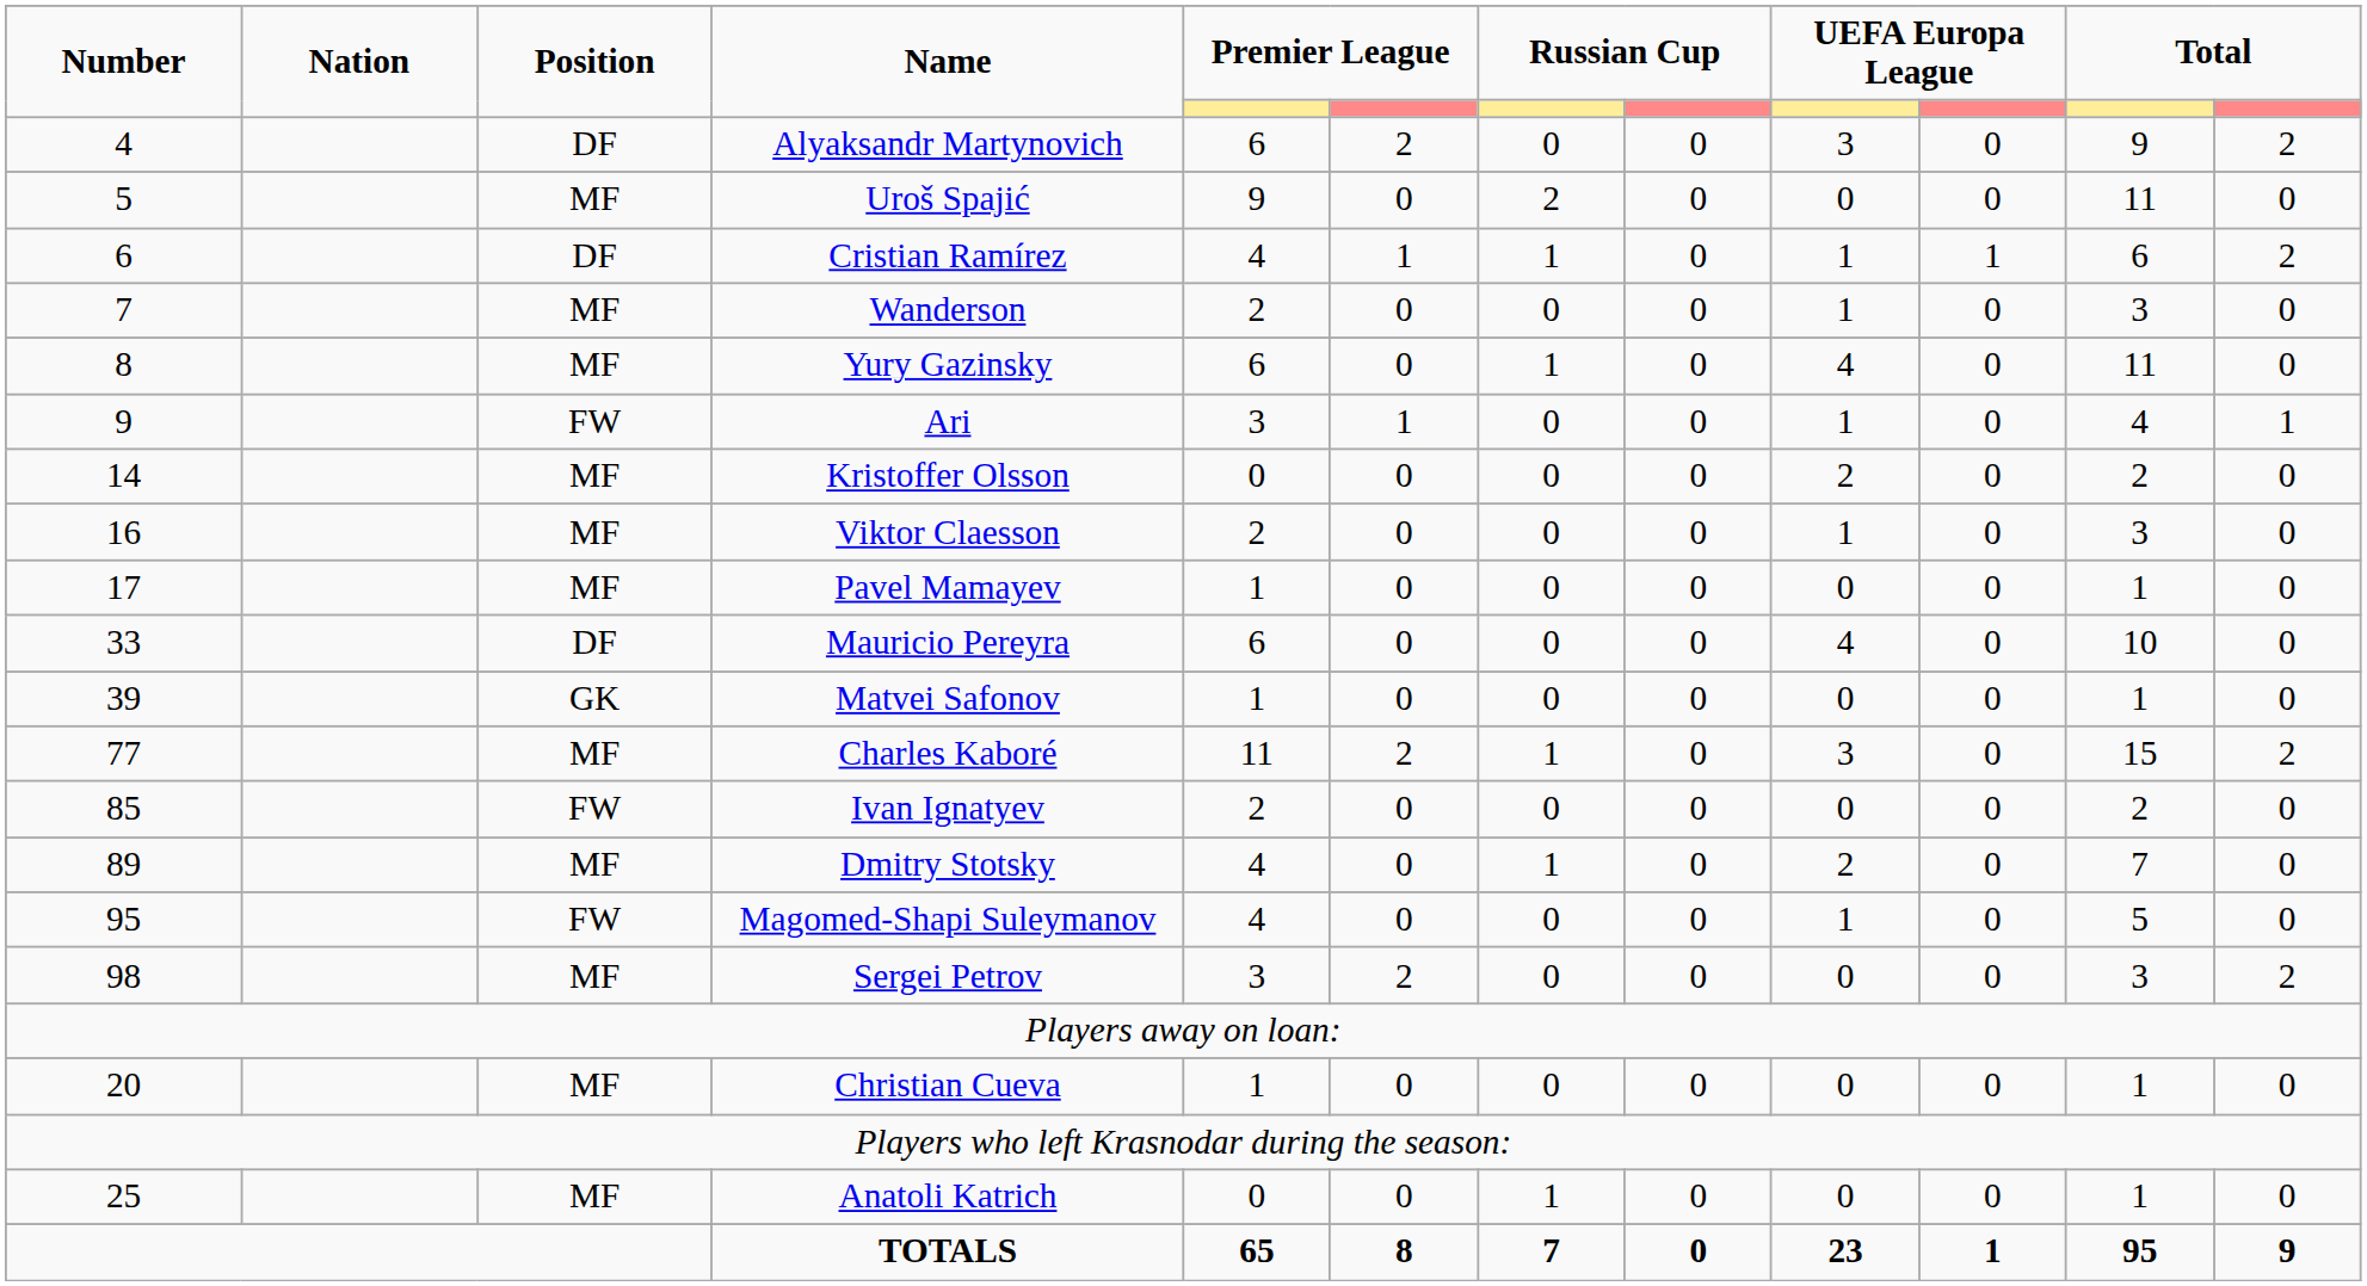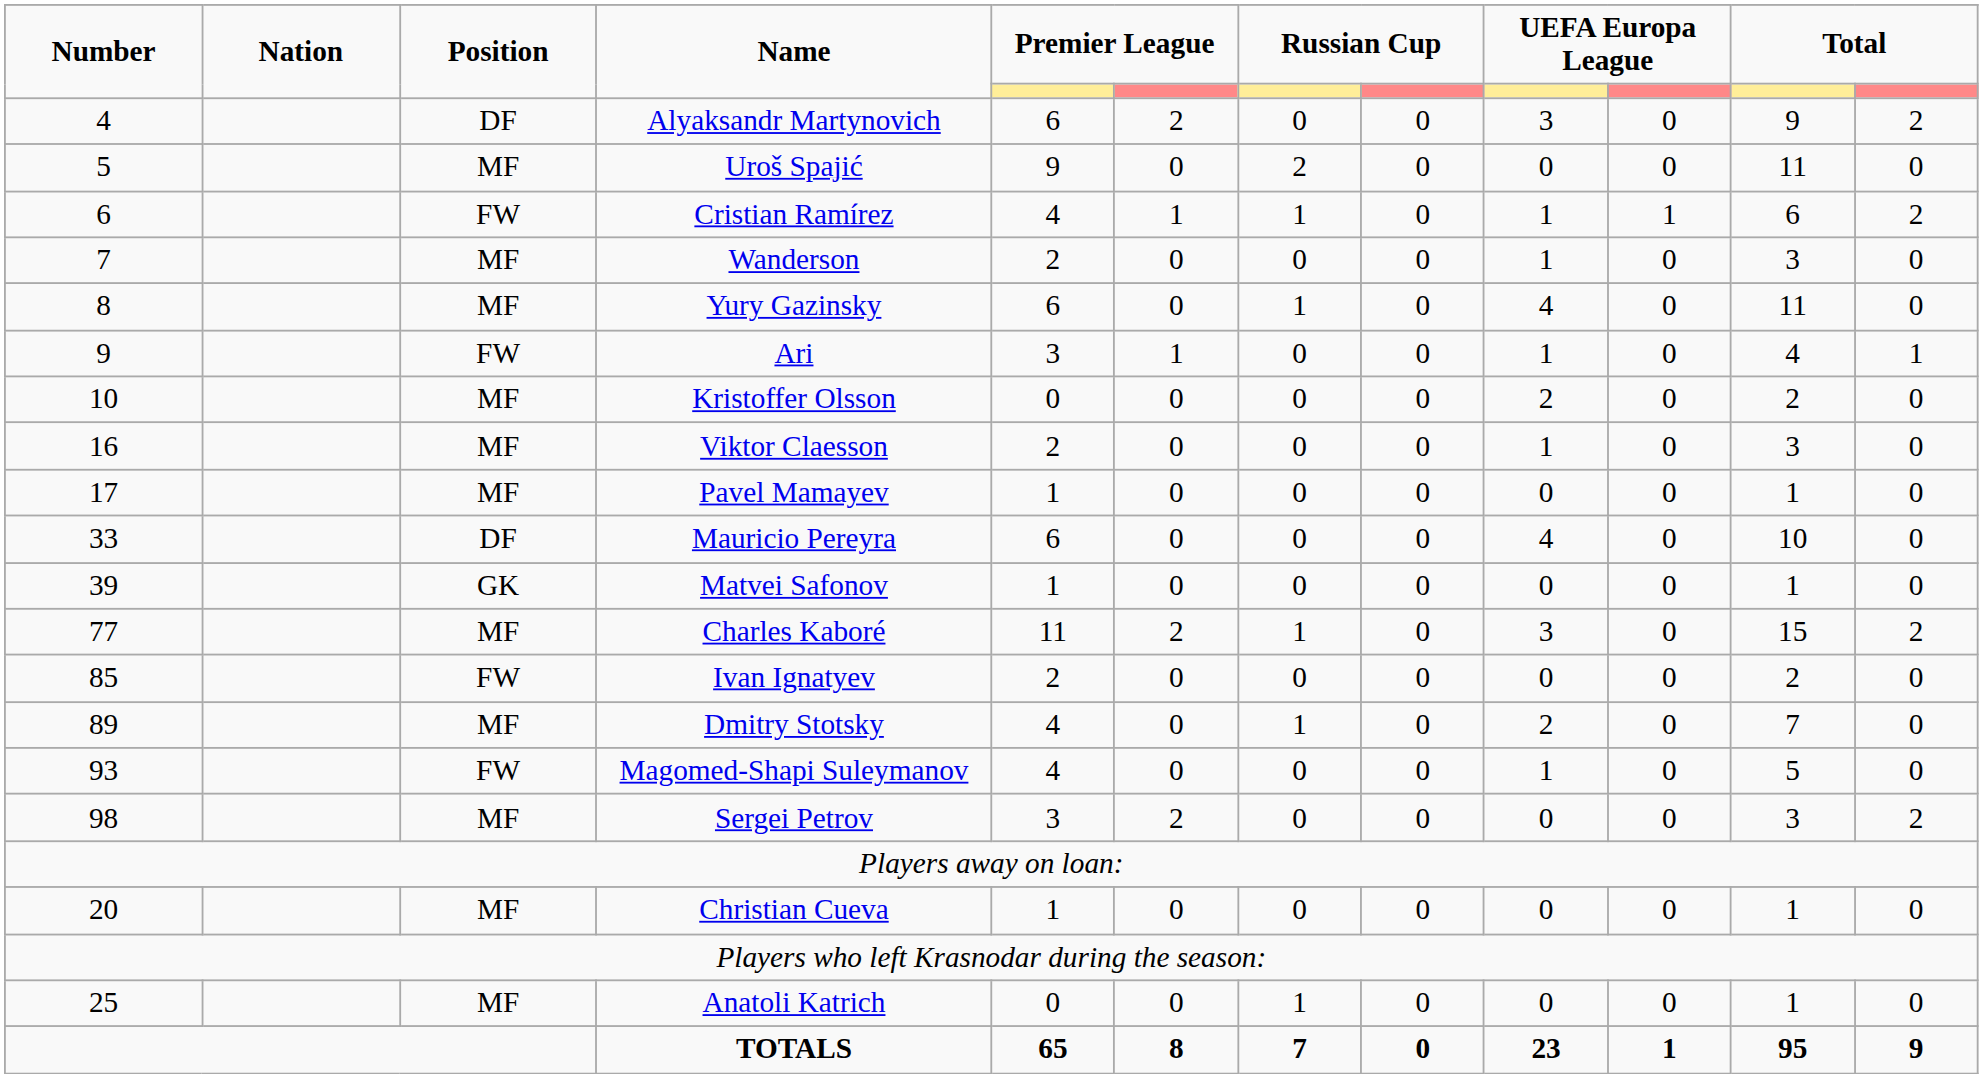Cristian Ramírez | Position: DF -> FW
Kristoffer Olsson | Number: 14 -> 10
Magomed-Shapi Suleymanov | Number: 95 -> 93
